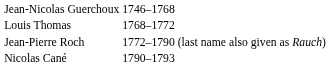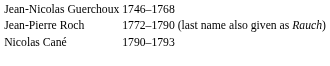- row: Louis Thomas | 1768–1772
